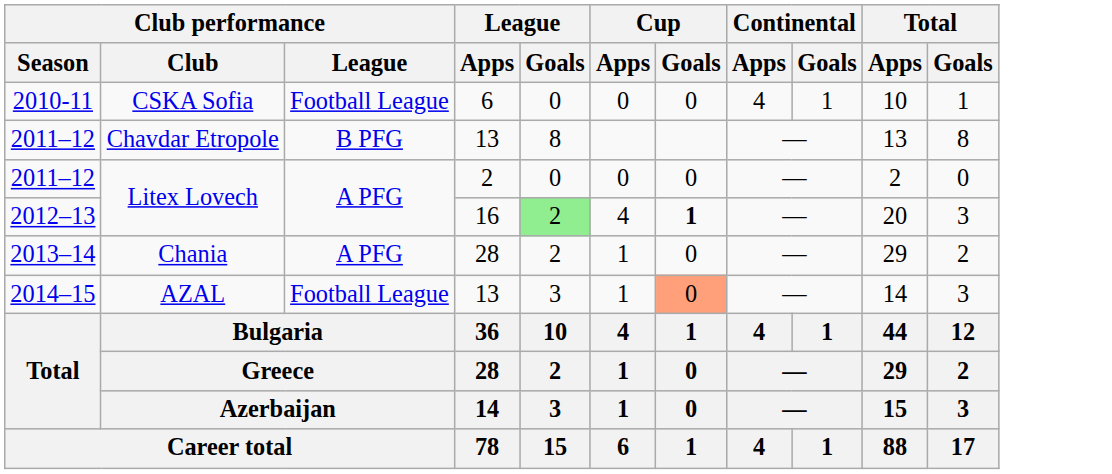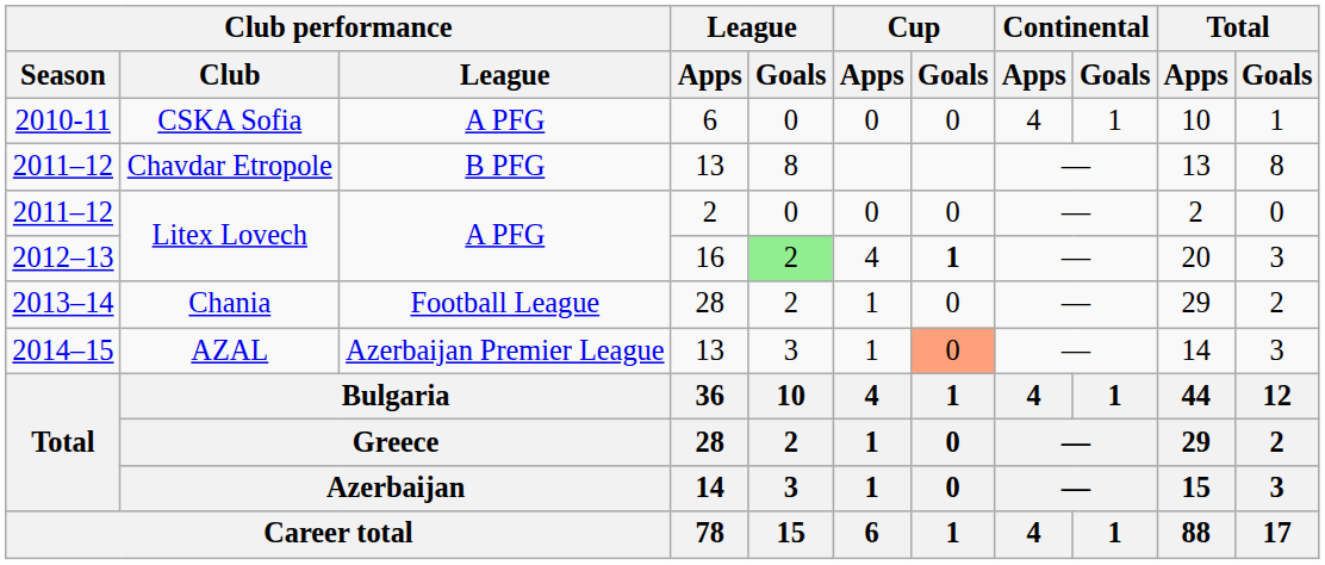2010-11 | Club performance / League: Football League -> A PFG
2013–14 | Club performance / League: A PFG -> Football League
2014–15 | Club performance / League: Football League -> Azerbaijan Premier League
